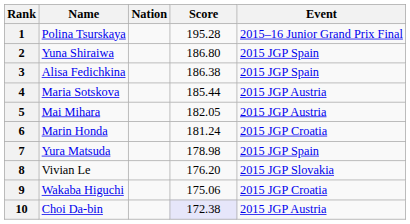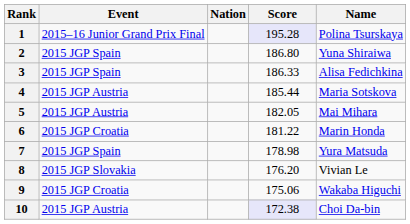columns swapped: Name <-> Event
1 | Score: no background -> lavender background
3 | Score: 186.38 -> 186.33
6 | Score: 181.24 -> 181.22
